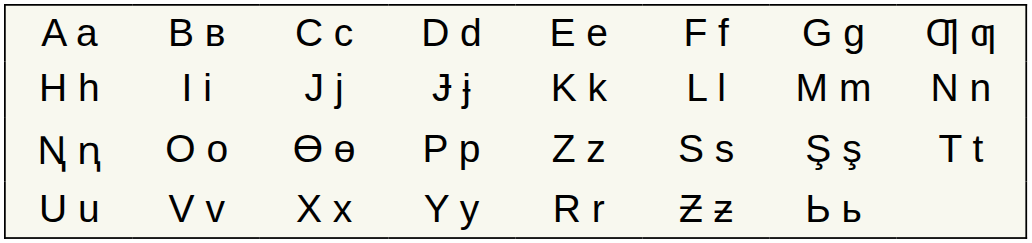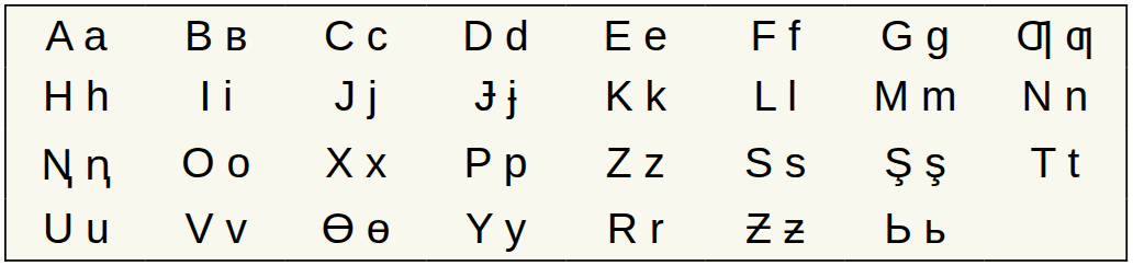Ꞑ ꞑ | column 3: Ө ө -> X x
U u | column 3: X x -> Ө ө
